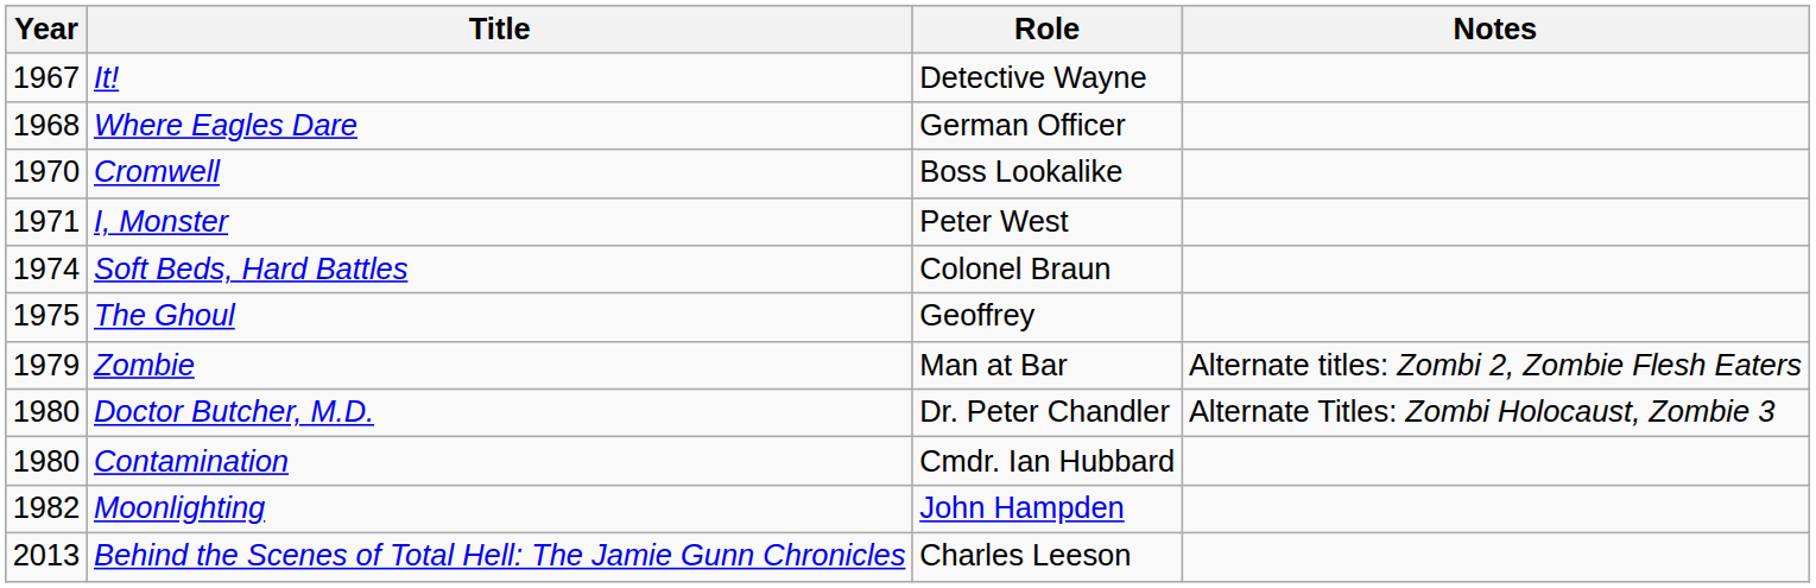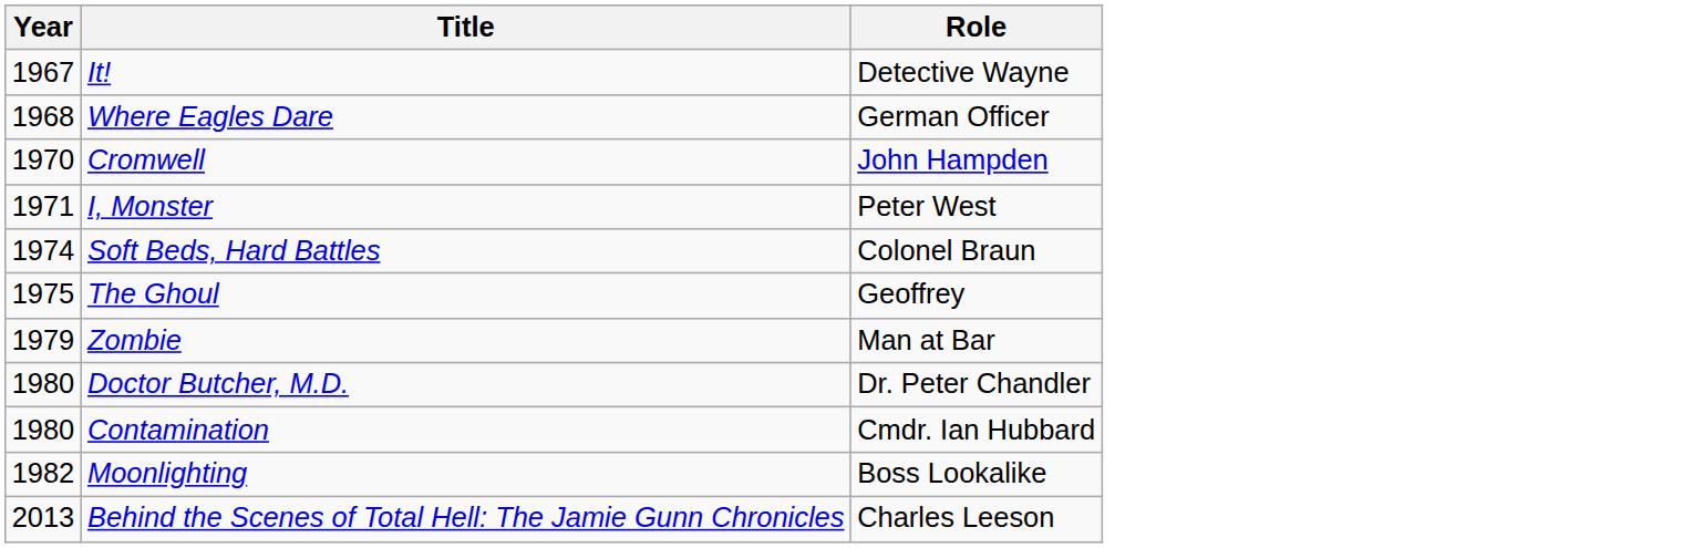- column: Notes | Alternate titles: Zombi 2, Zombie Flesh Eaters | Alternate Titles: Zombi Holocaust, Zombie 3
Cromwell | Role: Boss Lookalike -> John Hampden
Moonlighting | Role: John Hampden -> Boss Lookalike
